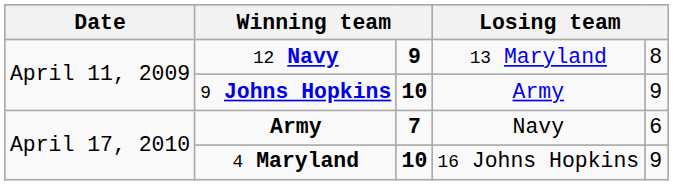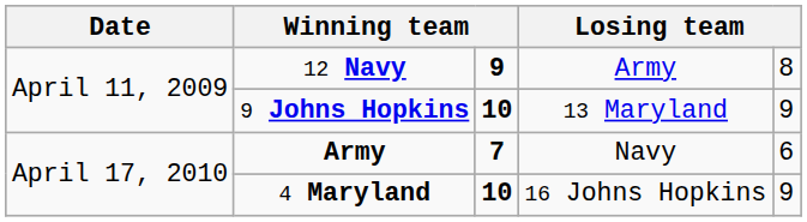12 Navy | column 4: 13 Maryland -> Army
9 Johns Hopkins | column 4: Army -> 13 Maryland
